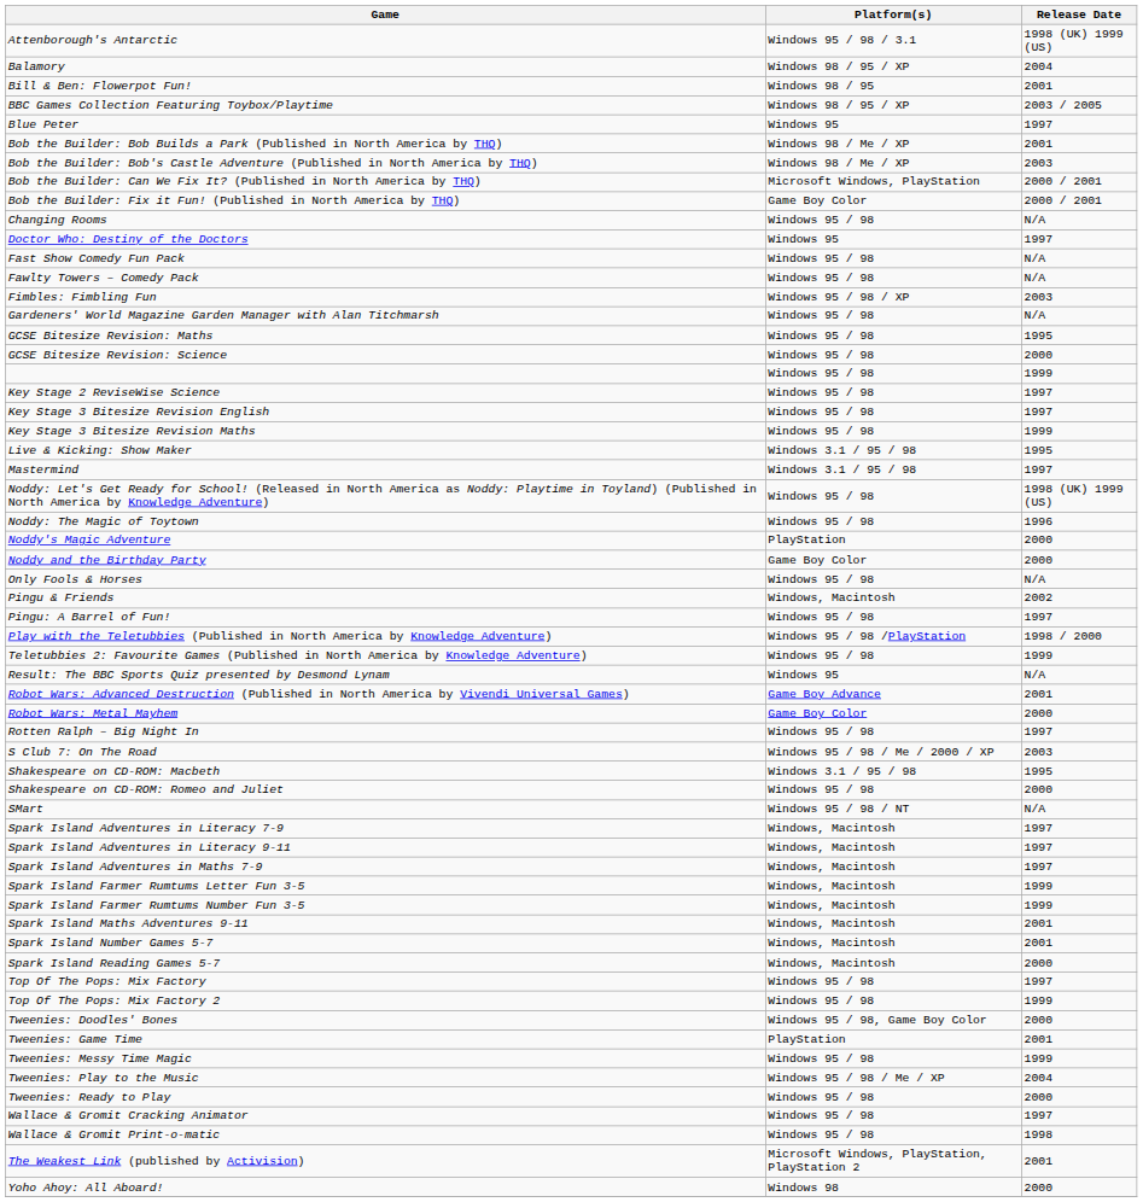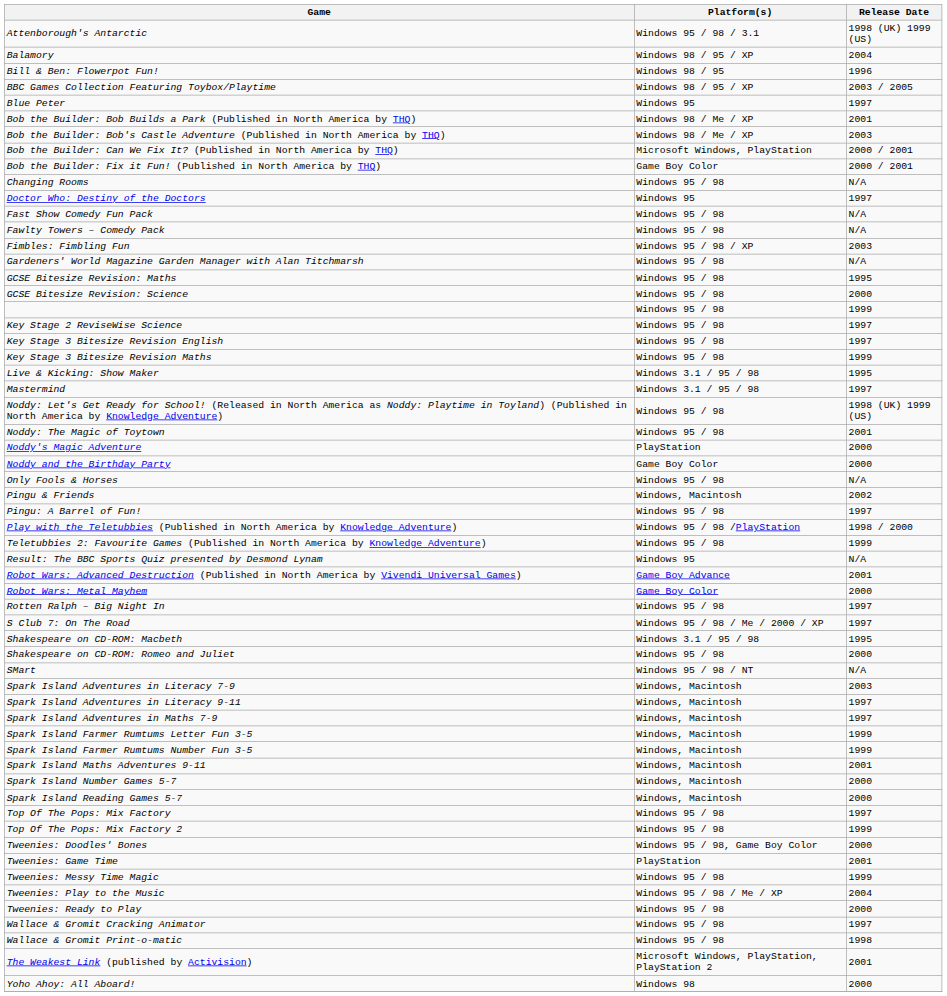Bill & Ben: Flowerpot Fun! | Release Date: 2001 -> 1996
Noddy: The Magic of Toytown | Release Date: 1996 -> 2001
S Club 7: On The Road | Release Date: 2003 -> 1997
Spark Island Adventures in Literacy 7-9 | Release Date: 1997 -> 2003
Spark Island Number Games 5-7 | Release Date: 2001 -> 2000
